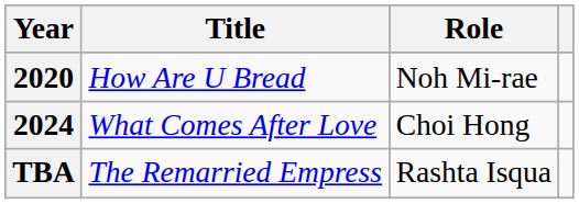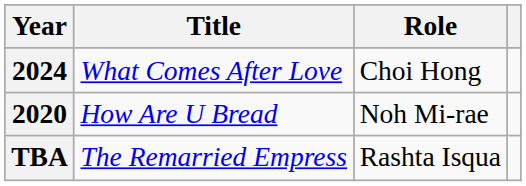rows swapped: 2020 <-> 2024
